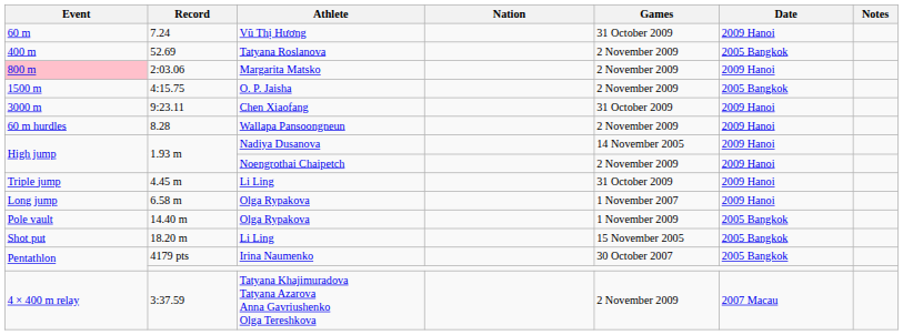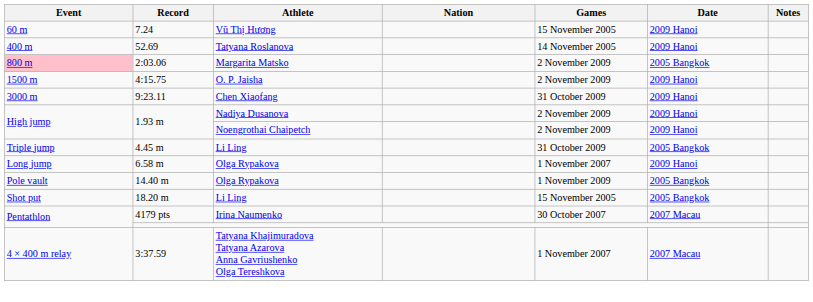7.24 | Games: 31 October 2009 -> 15 November 2005
52.69 | Games: 2 November 2009 -> 14 November 2005
52.69 | Date: 2005 Bangkok -> 2009 Hanoi
2:03.06 | Date: 2009 Hanoi -> 2005 Bangkok
4:15.75 | Date: 2005 Bangkok -> 2009 Hanoi
- row: 60 m hurdles | 8.28 | Wallapa Pansoongneun | 2 November 2009 | 2009 Hanoi
1.93 m / Nadiya Dusanova | Games: 14 November 2005 -> 2 November 2009
4.45 m | Date: 2009 Hanoi -> 2005 Bangkok
4179 pts | Date: 2005 Bangkok -> 2007 Macau
3:37.59 | Games: 2 November 2009 -> 1 November 2007
